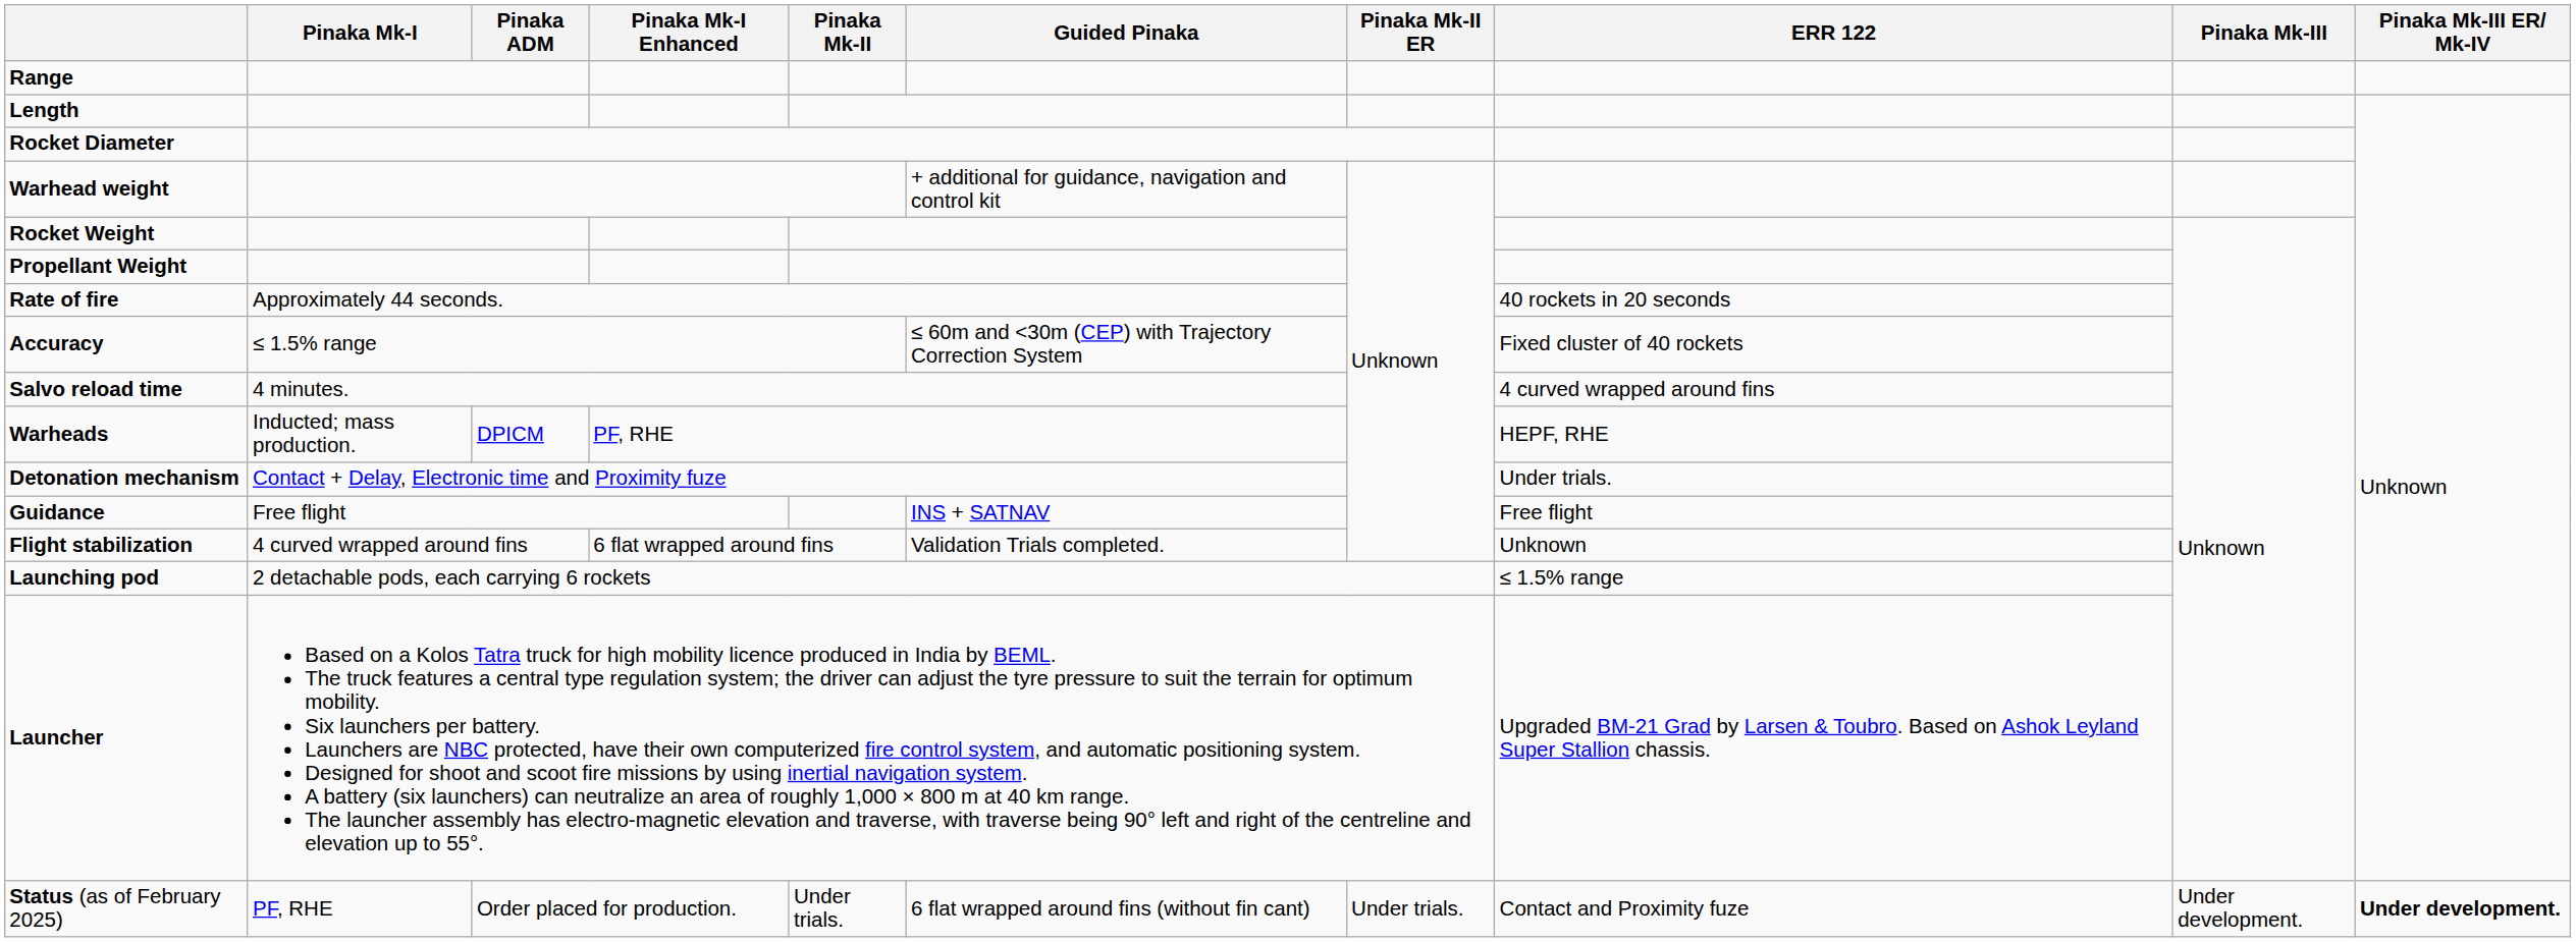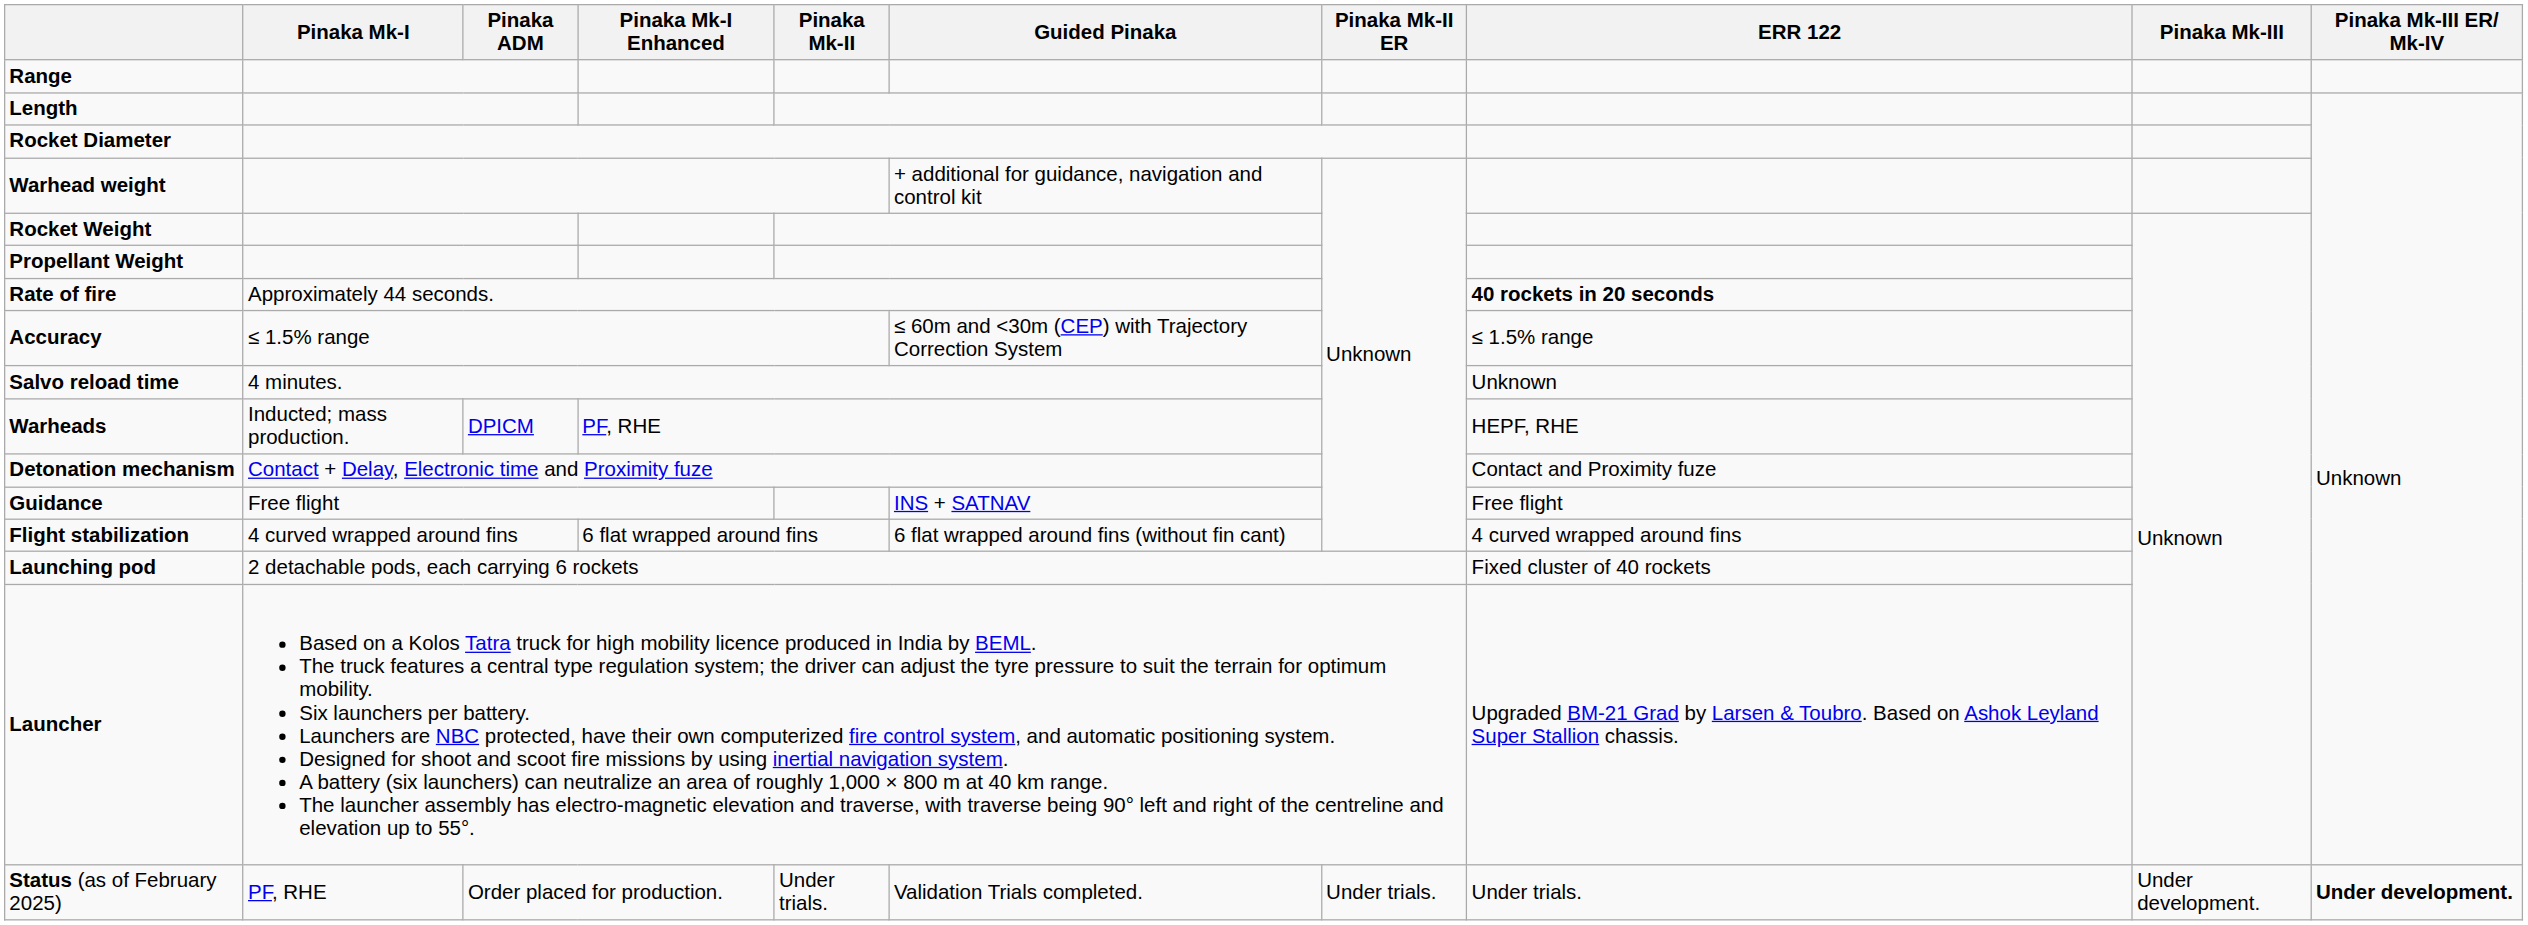Rate of fire | ERR 122: normal -> bold
Accuracy | ERR 122: Fixed cluster of 40 rockets -> ≤ 1.5% range
Salvo reload time | ERR 122: 4 curved wrapped around fins -> Unknown
Detonation mechanism | ERR 122: Under trials. -> Contact and Proximity fuze
Flight stabilization | Guided Pinaka: Validation Trials completed. -> 6 flat wrapped around fins (without fin cant)
Flight stabilization | ERR 122: Unknown -> 4 curved wrapped around fins
Launching pod | ERR 122: ≤ 1.5% range -> Fixed cluster of 40 rockets
Status (as of February 2025) | Guided Pinaka: 6 flat wrapped around fins (without fin cant) -> Validation Trials completed.
Status (as of February 2025) | ERR 122: Contact and Proximity fuze -> Under trials.
